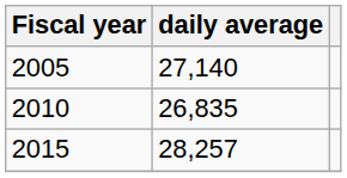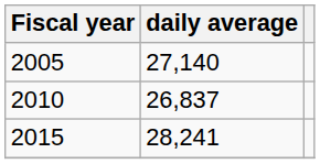2010 | daily average: 26,835 -> 26,837
2015 | daily average: 28,257 -> 28,241
